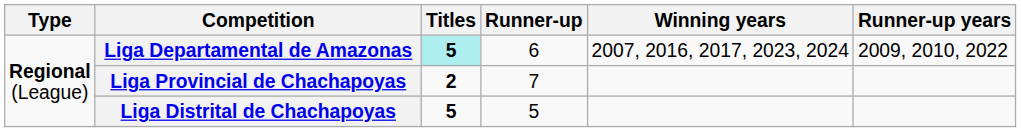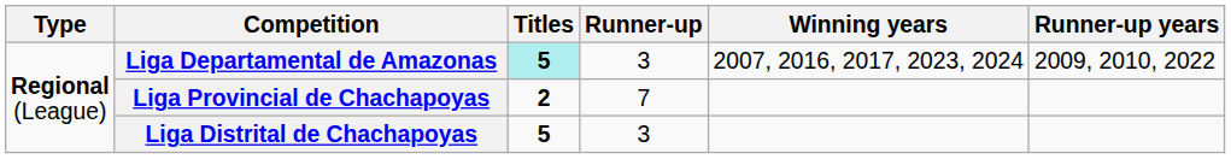Liga Departamental de Amazonas | Runner-up: 6 -> 3
Liga Distrital de Chachapoyas | Runner-up: 5 -> 3
